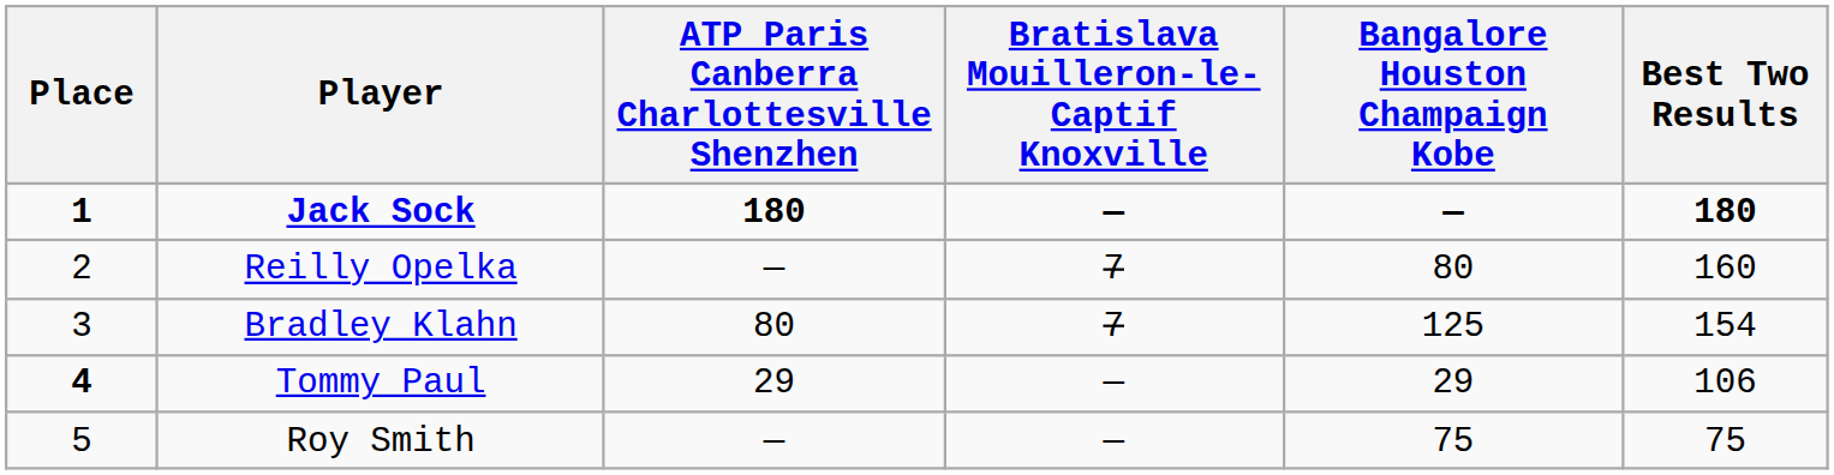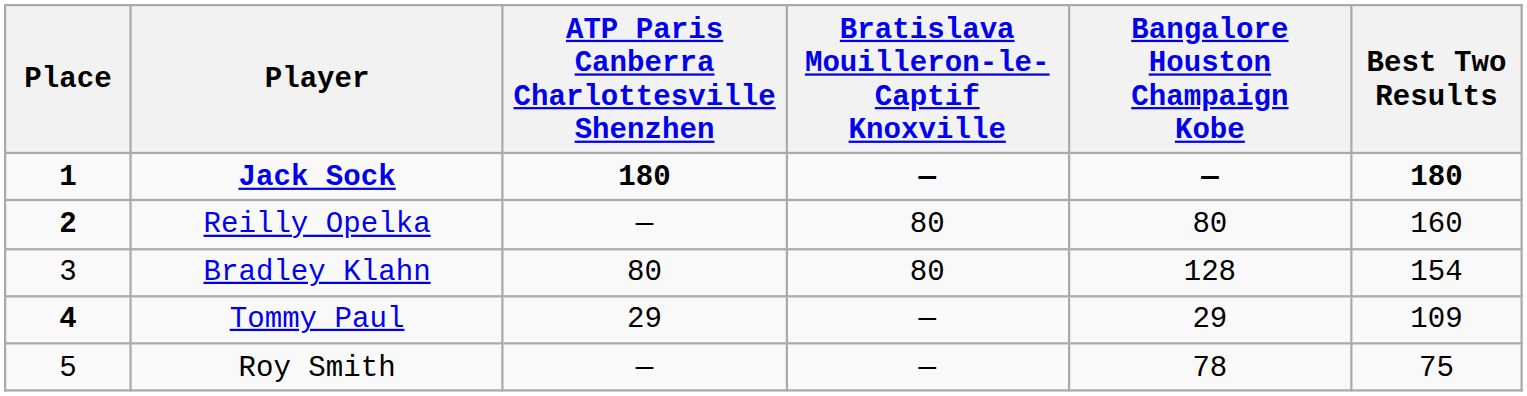Reilly Opelka | Place: normal -> bold
Reilly Opelka | Bratislava Mouilleron-le-Captif Knoxville: 7 -> 80
Bradley Klahn | Bratislava Mouilleron-le-Captif Knoxville: 7 -> 80
Bradley Klahn | Bangalore Houston Champaign Kobe: 125 -> 128
Tommy Paul | Best Two Results: 106 -> 109
Roy Smith | Bangalore Houston Champaign Kobe: 75 -> 78
